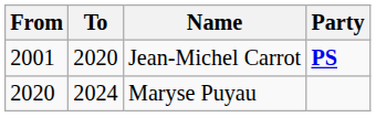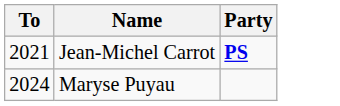- column: From | 2001 | 2020
Jean-Michel Carrot | To: 2020 -> 2021
